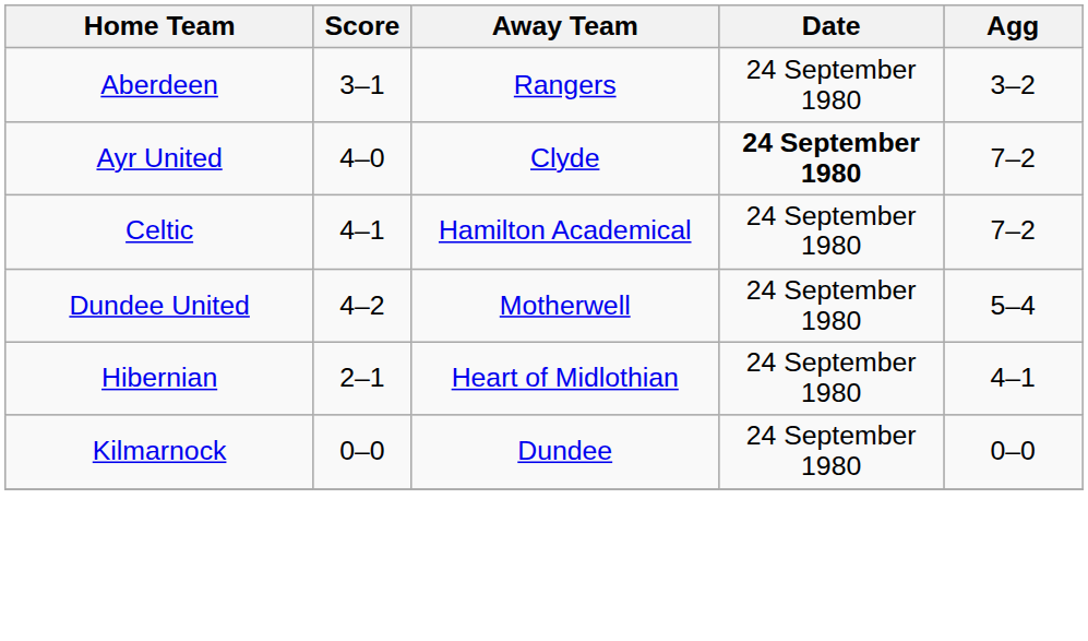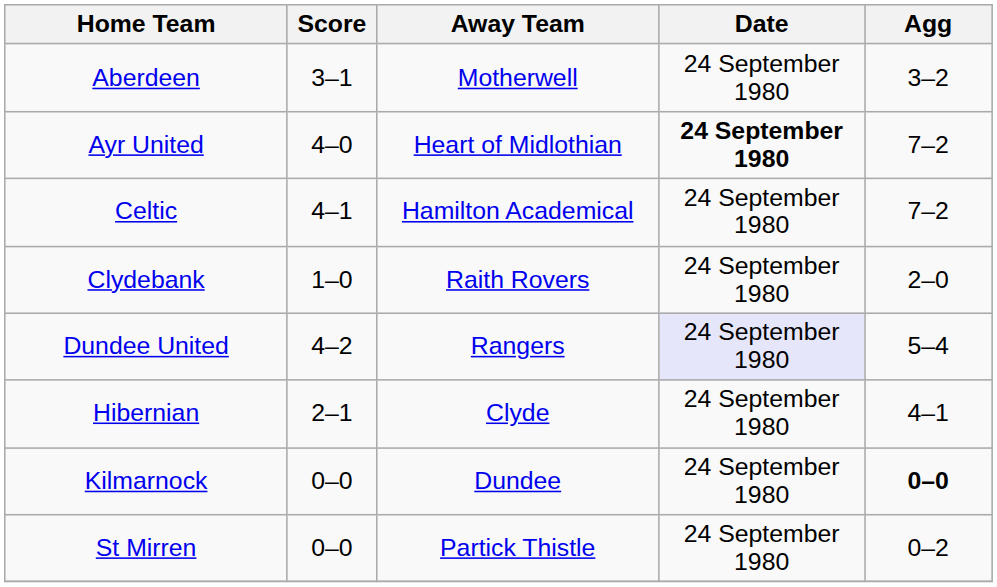Aberdeen | Away Team: Rangers -> Motherwell
Ayr United | Away Team: Clyde -> Heart of Midlothian
+ row: Clydebank | 1–0 | Raith Rovers | 24 September 1980 | 2–0
Dundee United | Away Team: Motherwell -> Rangers
Dundee United | Date: no background -> lavender background
Hibernian | Away Team: Heart of Midlothian -> Clyde
Kilmarnock | Agg: normal -> bold
+ row: St Mirren | 0–0 | Partick Thistle | 24 September 1980 | 0–2
